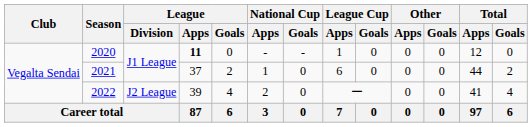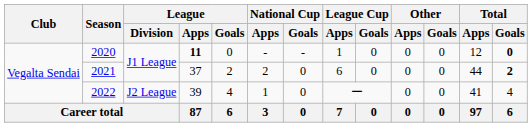2020 | Total / Goals: normal -> bold
2021 | National Cup / Apps: 1 -> 2
2021 | Total / Goals: normal -> bold
2022 | National Cup / Apps: 2 -> 1
